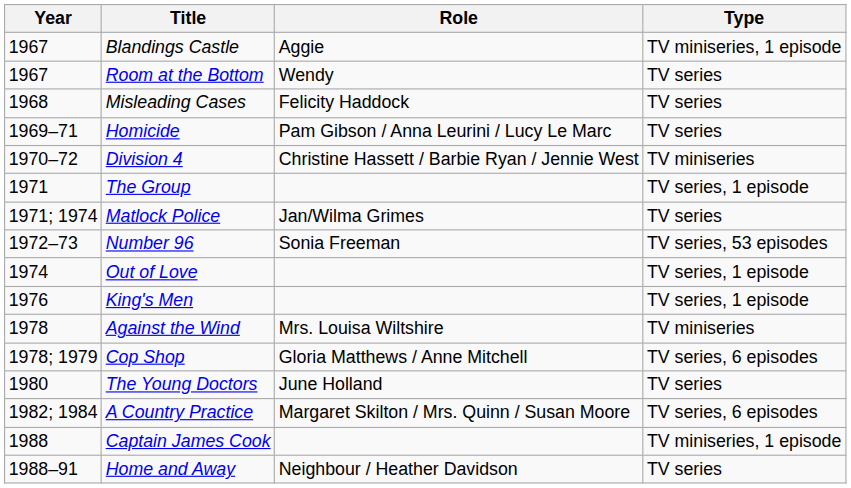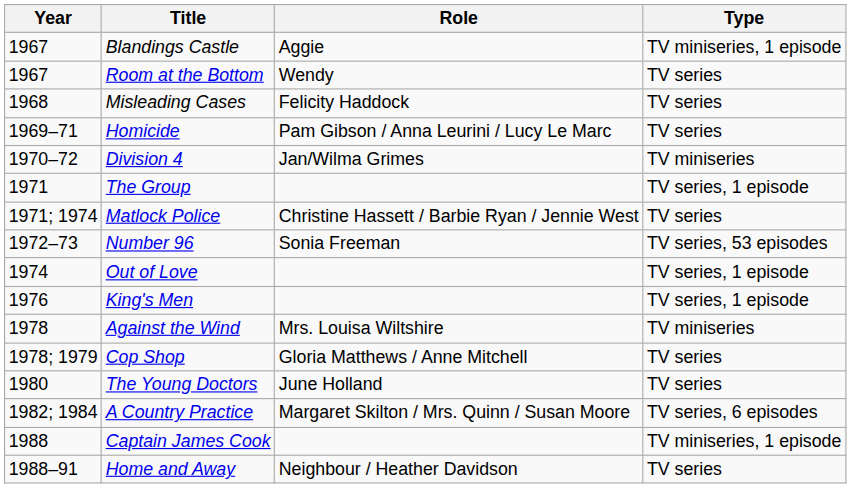Division 4 | Role: Christine Hassett / Barbie Ryan / Jennie West -> Jan/Wilma Grimes
Matlock Police | Role: Jan/Wilma Grimes -> Christine Hassett / Barbie Ryan / Jennie West
Cop Shop | Type: TV series, 6 episodes -> TV series
